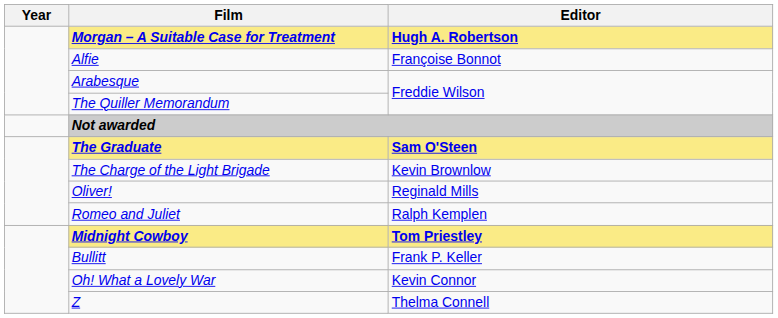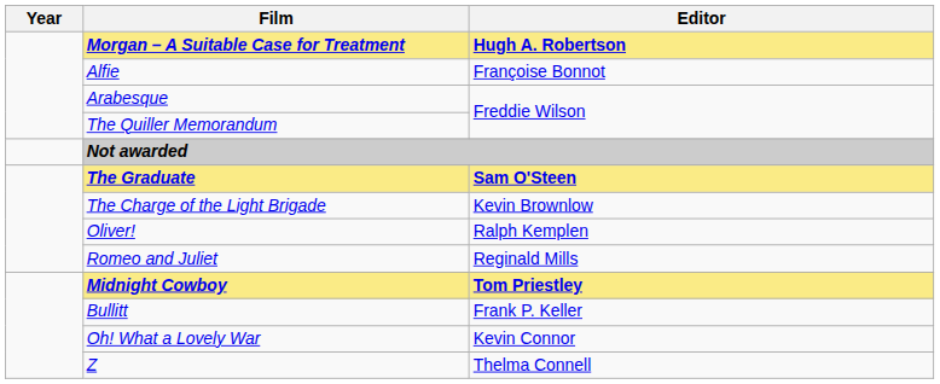Oliver! | Editor: Reginald Mills -> Ralph Kemplen
Romeo and Juliet | Editor: Ralph Kemplen -> Reginald Mills
